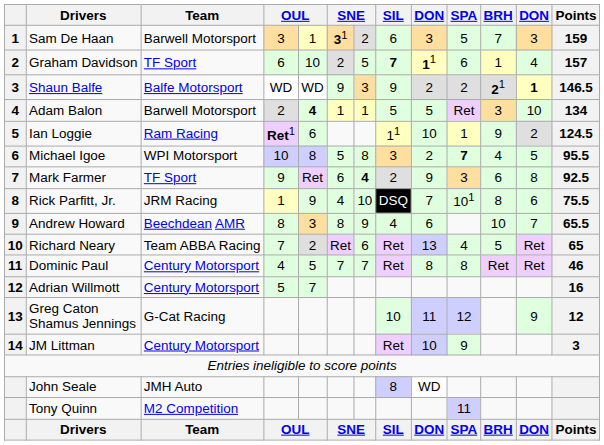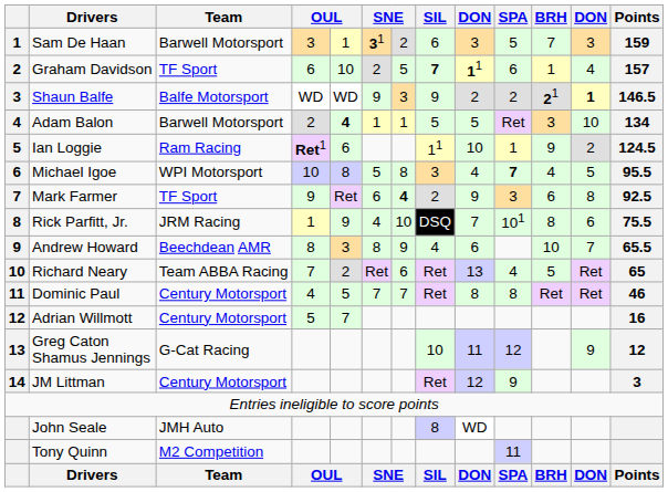Michael Igoe | column 9: 2 -> 4
JM Littman | column 9: 10 -> 12
